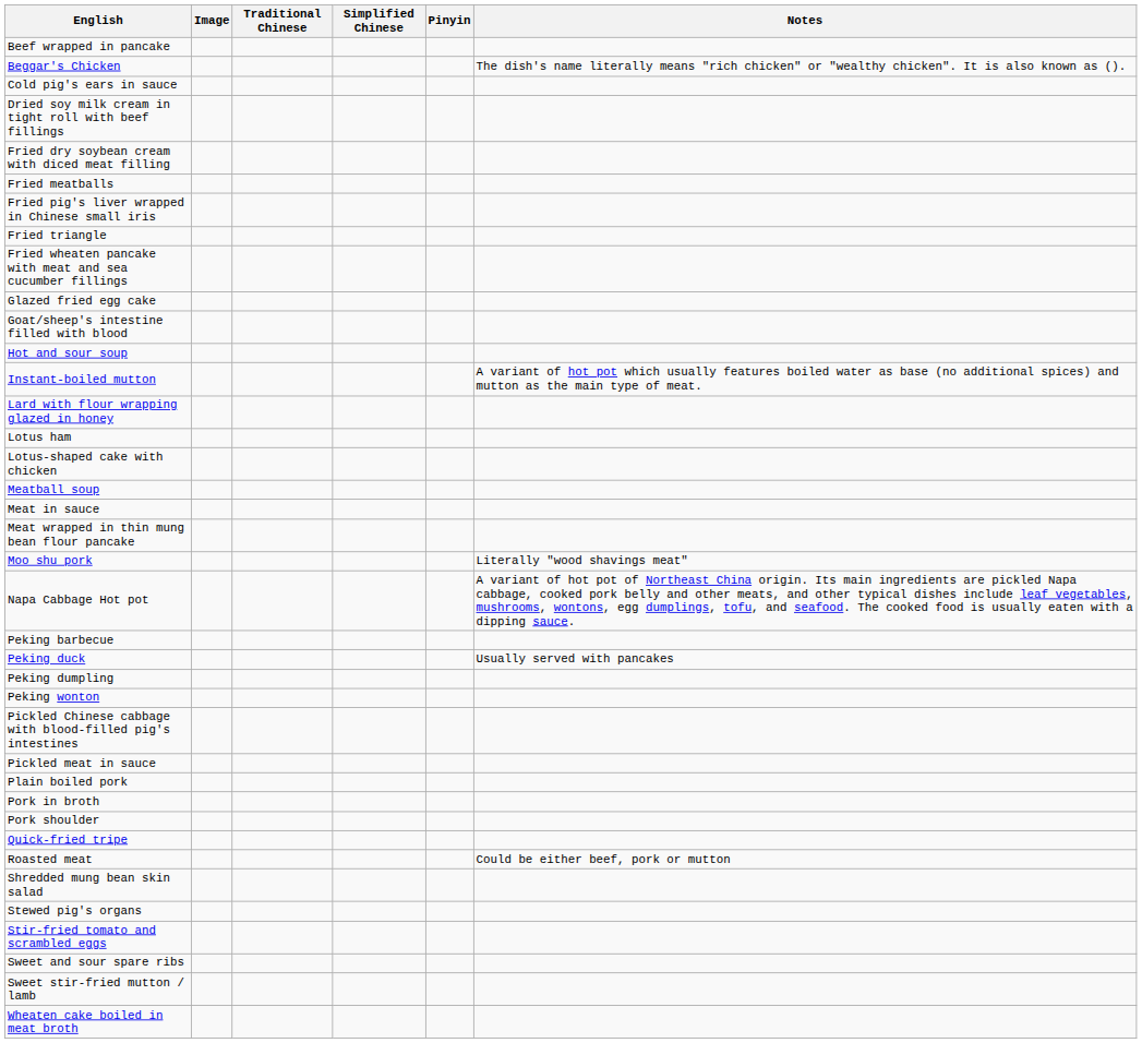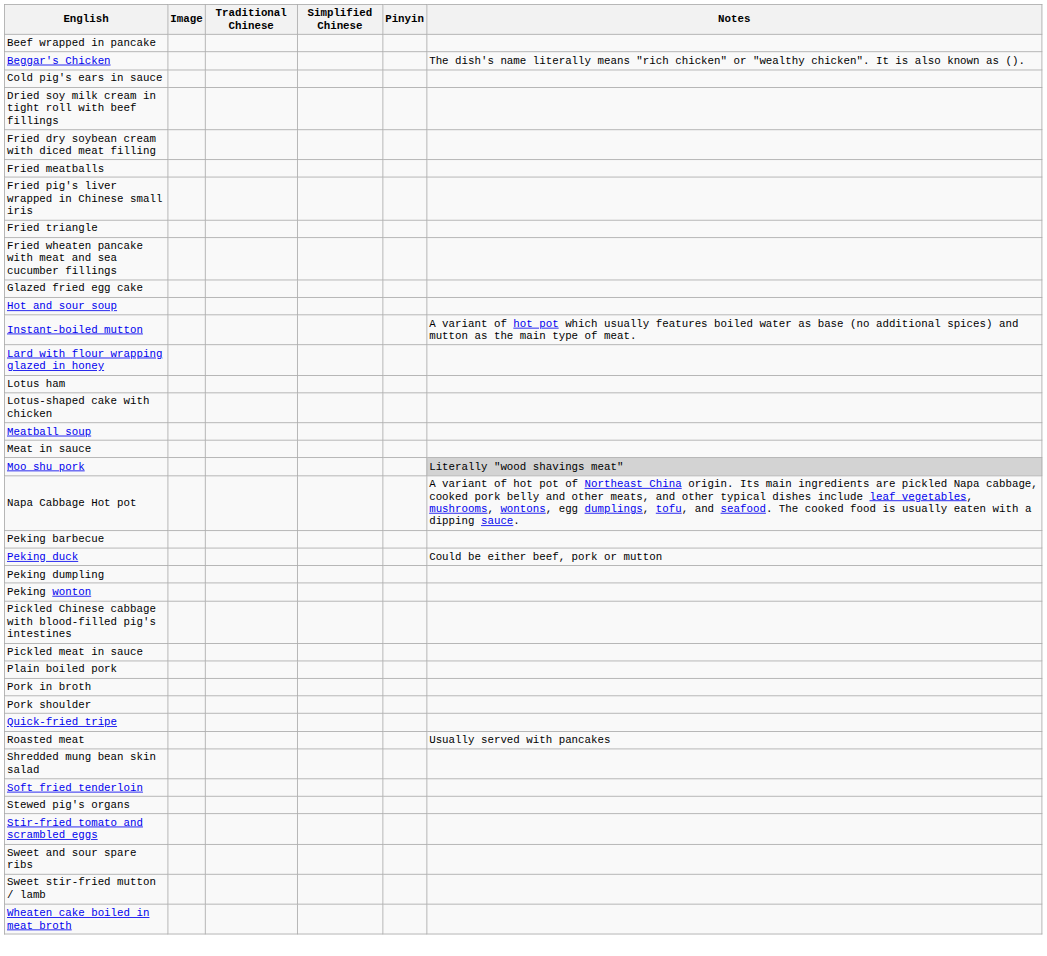- row: Goat/sheep's intestine filled with blood
- row: Meat wrapped in thin mung bean flour pancake
Moo shu pork | Notes: no background -> lightgrey background
Peking duck | Notes: Usually served with pancakes -> Could be either beef, pork or mutton
Roasted meat | Notes: Could be either beef, pork or mutton -> Usually served with pancakes
+ row: Soft fried tenderloin
